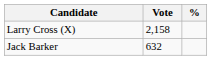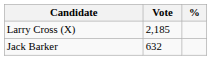Larry Cross (X) | Vote: 2,158 -> 2,185
